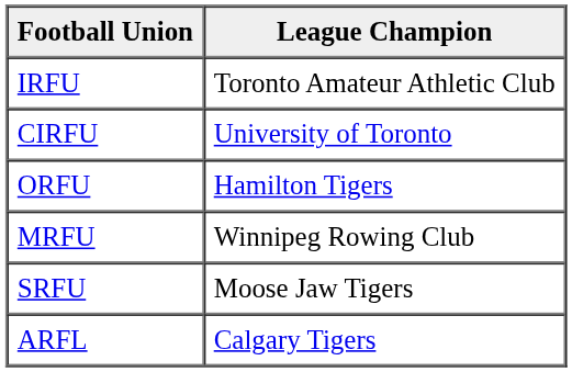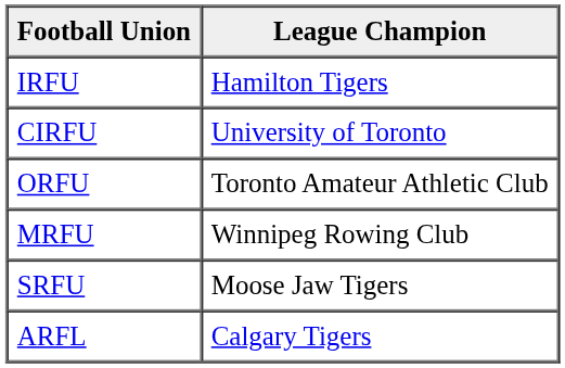IRFU | League Champion: Toronto Amateur Athletic Club -> Hamilton Tigers
ORFU | League Champion: Hamilton Tigers -> Toronto Amateur Athletic Club
